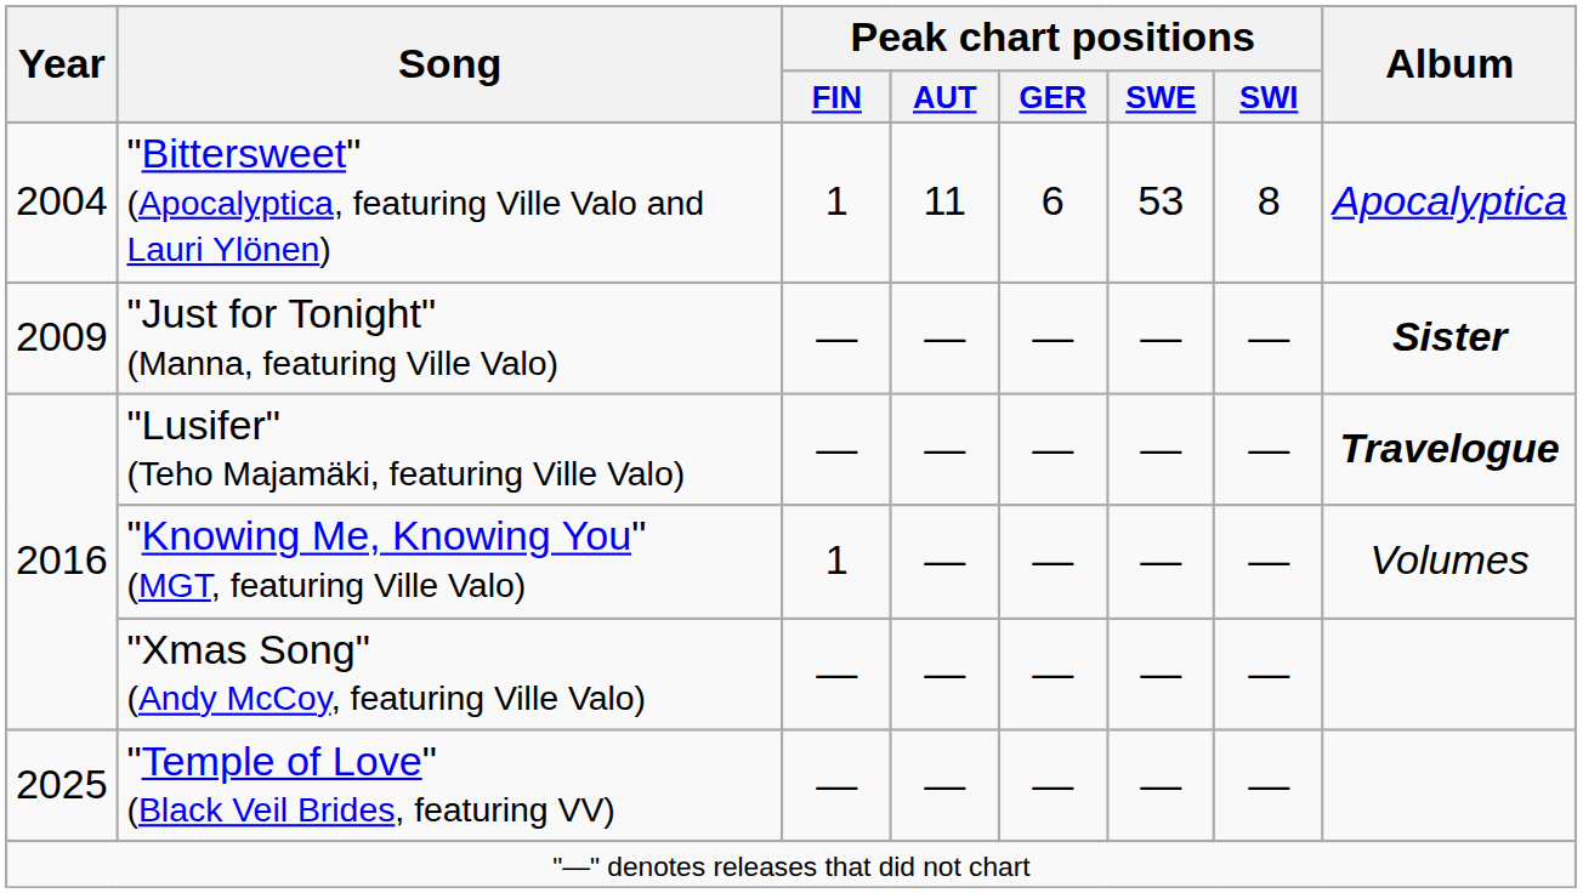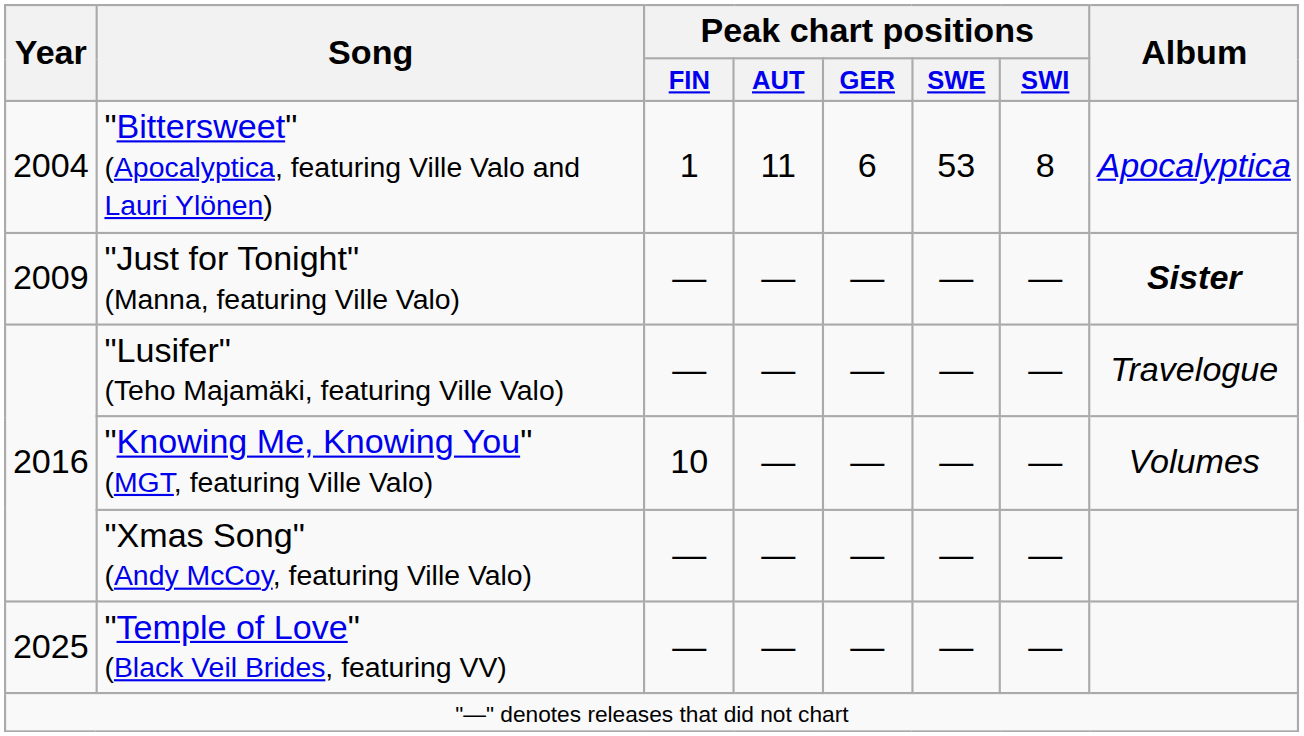"Lusifer" (Teho Majamäki, featuring Ville Valo) | Album: bold -> normal
"Knowing Me, Knowing You" (MGT, featuring Ville Valo) | Peak chart positions / FIN: 1 -> 10
